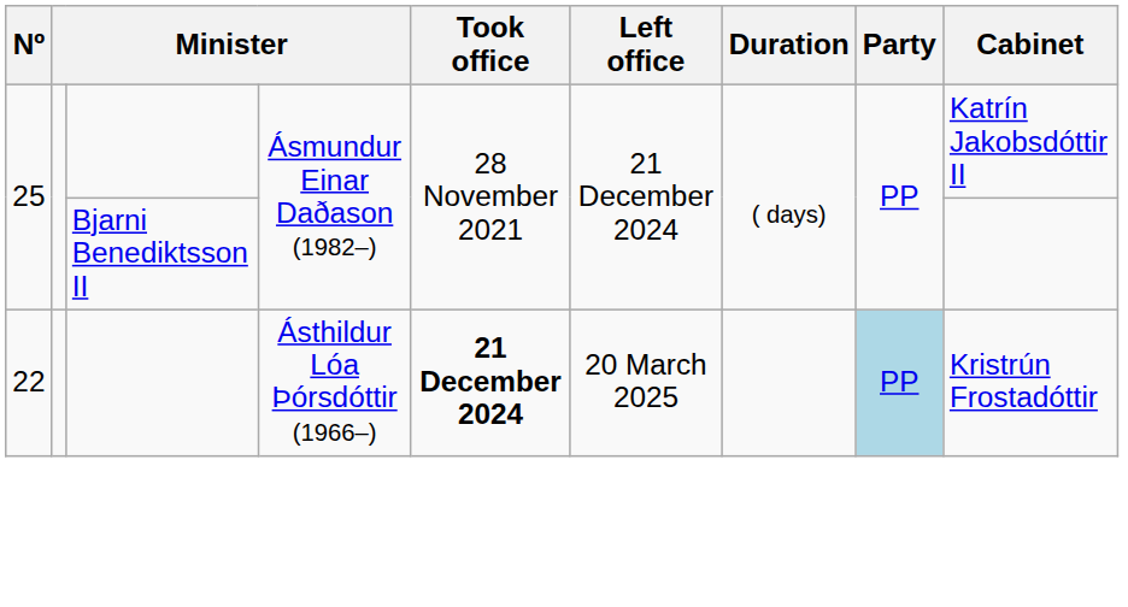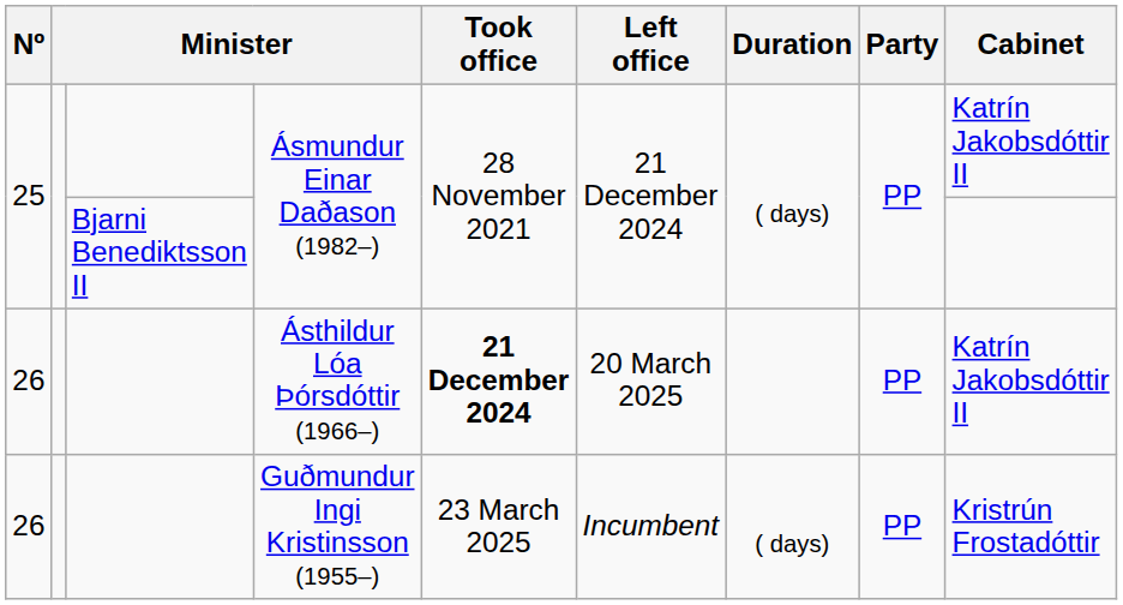Ásthildur Lóa Þórsdóttir (1966–) | Nº: 22 -> 26
Ásthildur Lóa Þórsdóttir (1966–) | Party: lightblue background -> no background
Ásthildur Lóa Þórsdóttir (1966–) | Cabinet: Kristrún Frostadóttir -> Katrín Jakobsdóttir II
+ row: 26 | Guðmundur Ingi Kristinsson (1955–) | 23 March 2025 | Incumbent | ( days) | PP | Kristrún Frostadóttir
